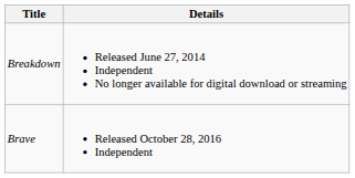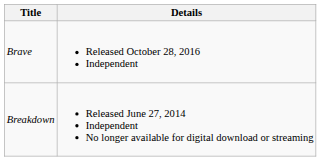rows swapped: Breakdown <-> Brave
